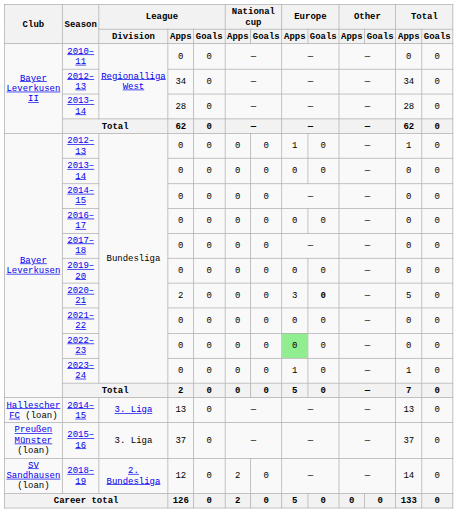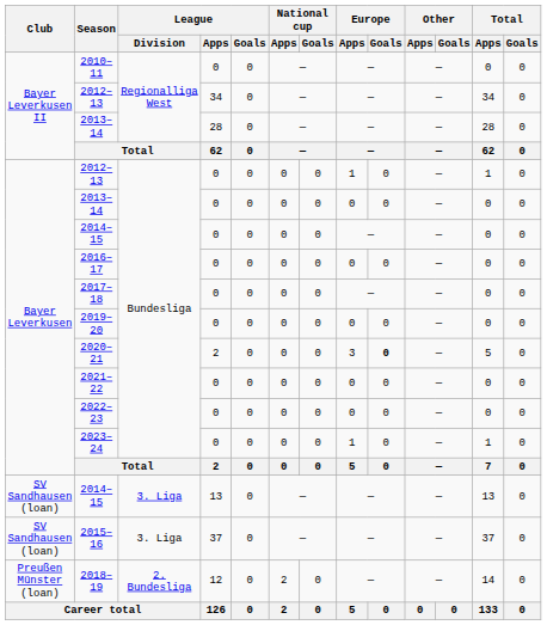2022–23 | Europe / Apps: lightgreen background -> no background
2014–15 / 13 | Club: Hallescher FC (loan) -> SV Sandhausen (loan)
2015–16 | Club: Preußen Münster (loan) -> SV Sandhausen (loan)
2018–19 | Club: SV Sandhausen (loan) -> Preußen Münster (loan)
